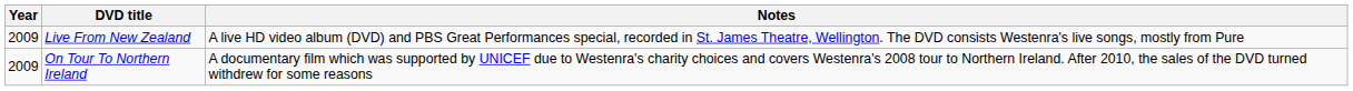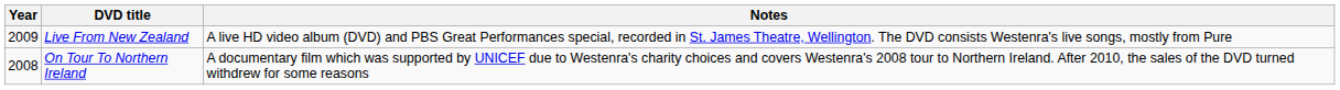On Tour To Northern Ireland | Year: 2009 -> 2008
